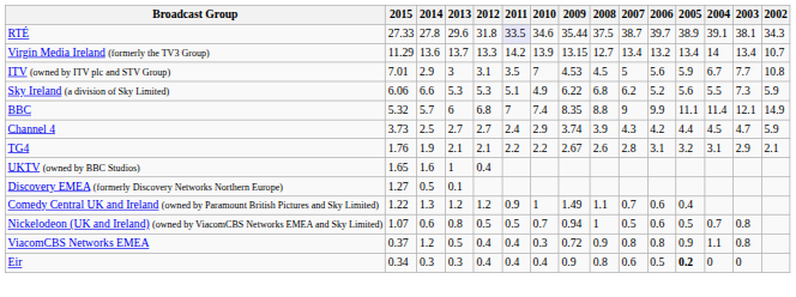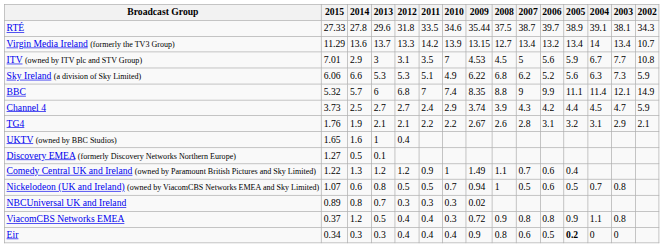RTÉ | 2011: lavender background -> no background
Sky Ireland (a division of Sky Limited) | 2004: 5.5 -> 6.3
+ row: NBCUniversal UK and Ireland | 0.89 | 0.8 | 0.7 | 0.3 | 0.3 | 0.3 | 0.02
